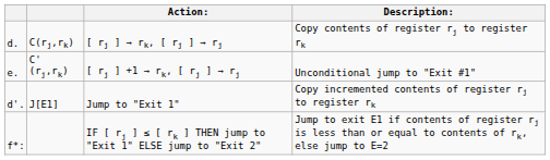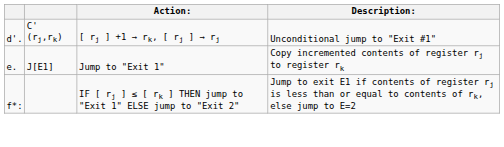- row: d. | C(rj,rk) | [ rj ] → rk, [ rj ] → rj | Copy contents of register rj to register rk
C' (rj,rk) | column 1: e. -> d'.
J[E1] | column 1: d'. -> e.
